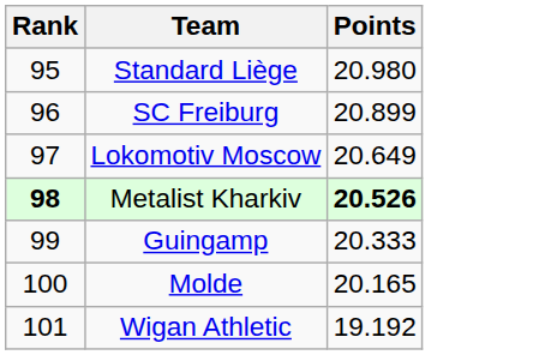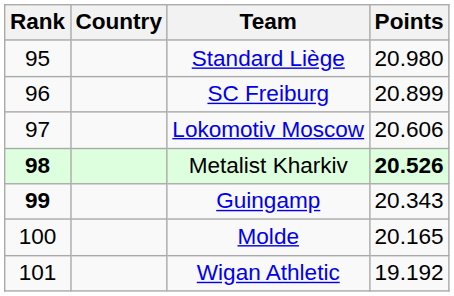+ column: Country
Lokomotiv Moscow | Points: 20.649 -> 20.606
Guingamp | Rank: normal -> bold
Guingamp | Points: 20.333 -> 20.343
